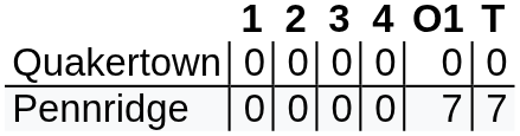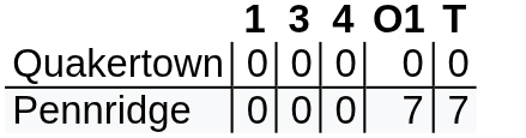- column: 2 | 0 | 0
